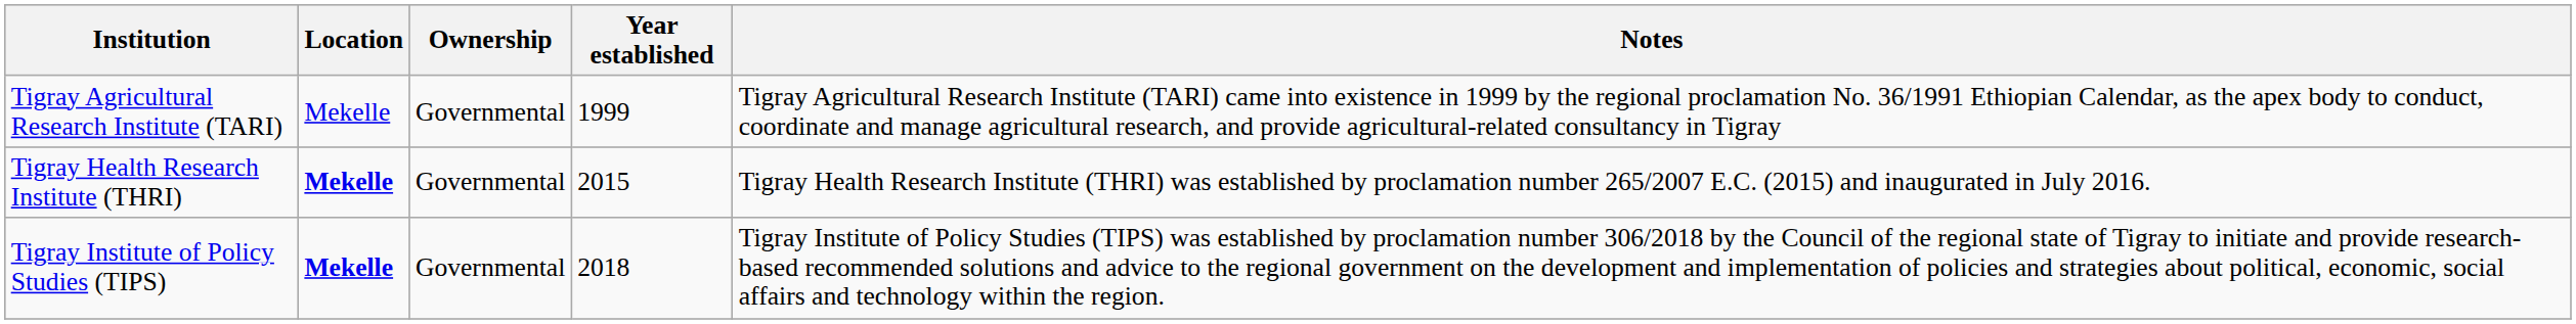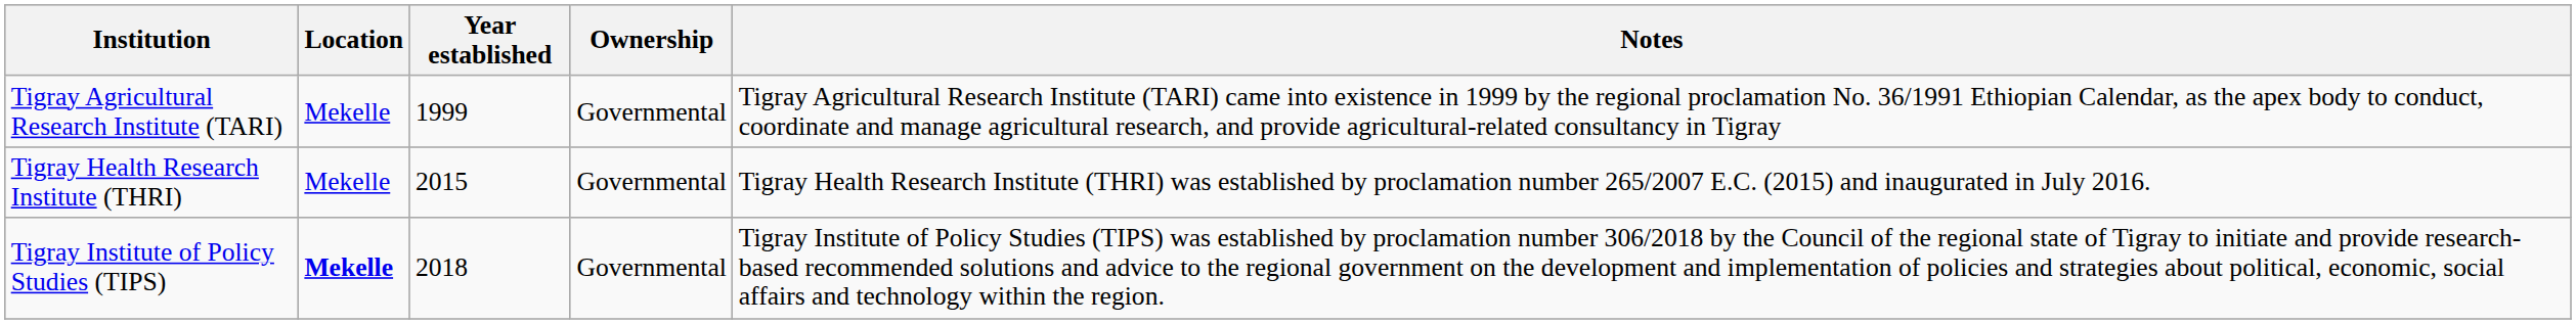columns swapped: Year established <-> Ownership
Tigray Health Research Institute (THRI) | Location: bold -> normal
